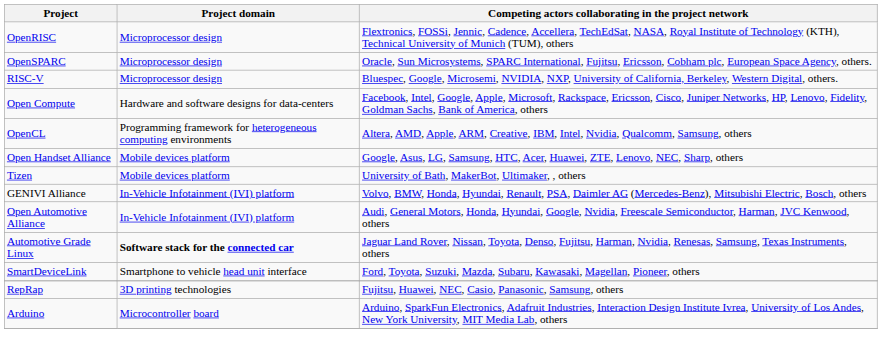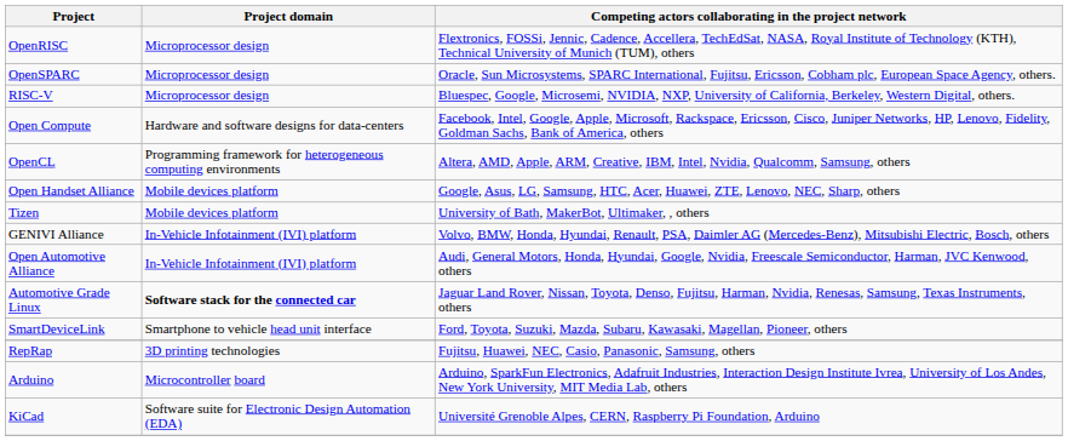+ row: KiCad | Software suite for Electronic Design Automation (EDA) | Université Grenoble Alpes, CERN, Raspberry Pi Foundation, Arduino
